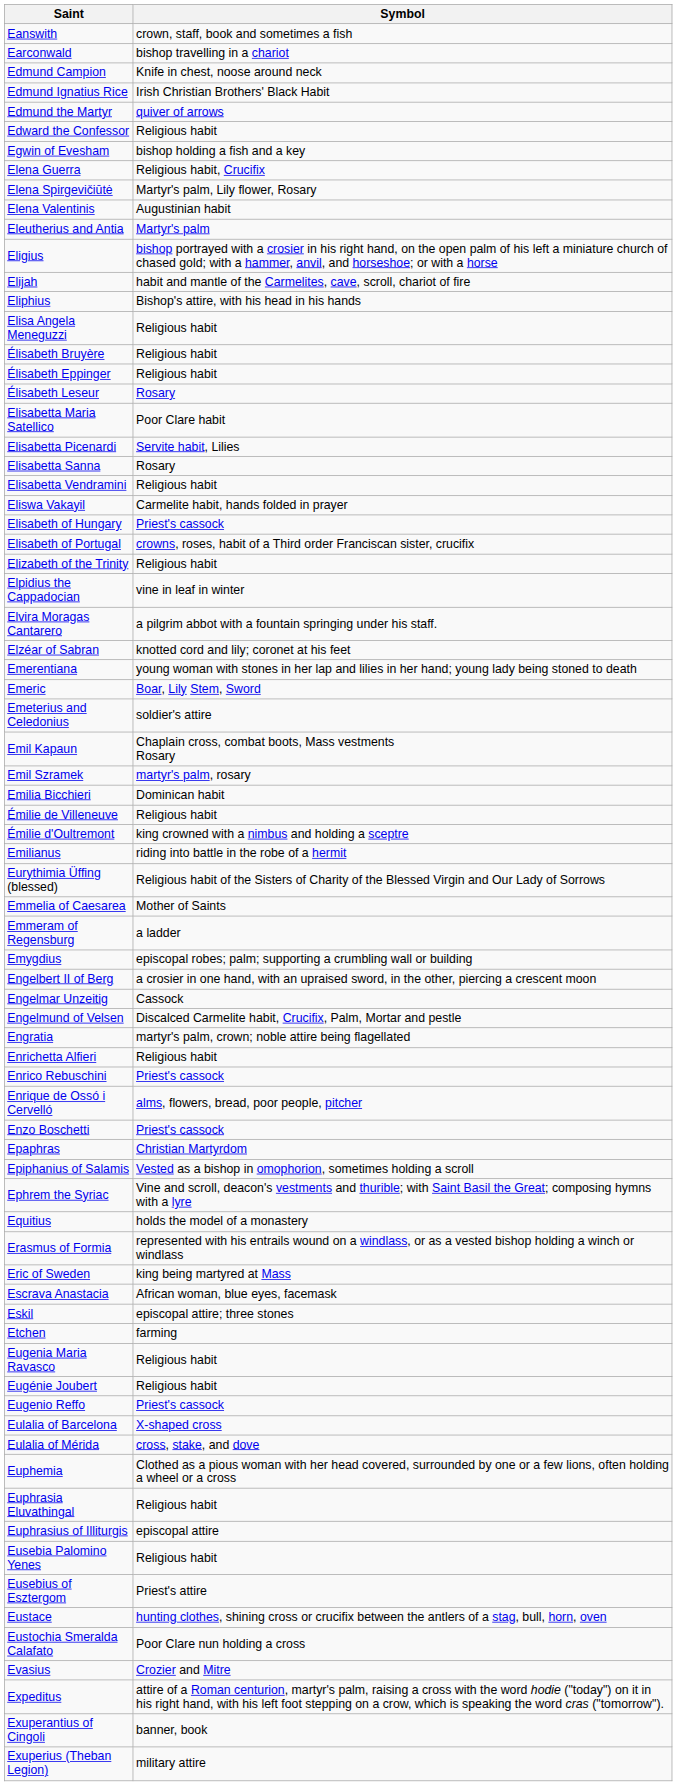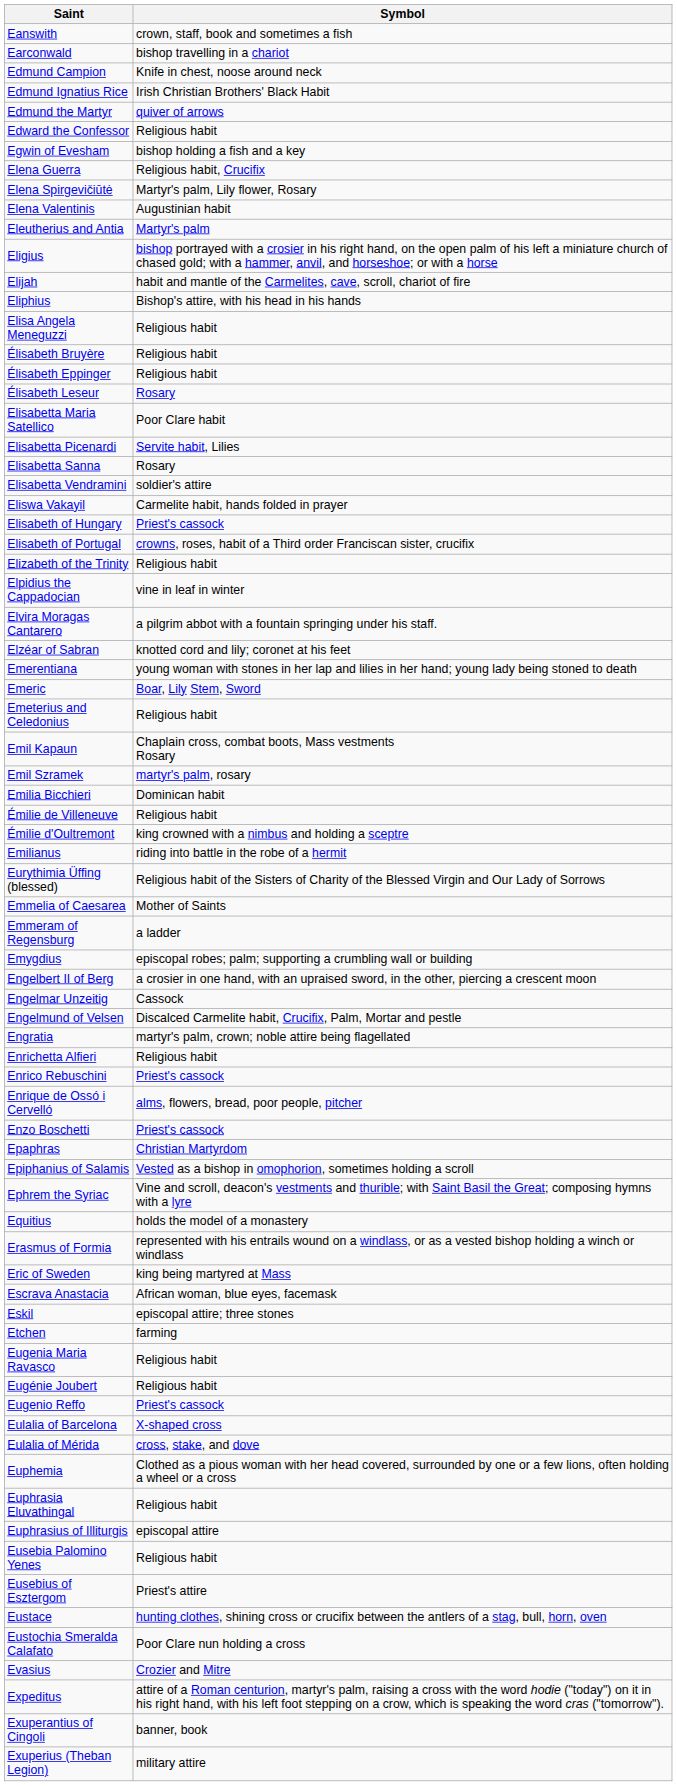Elisabetta Vendramini | Symbol: Religious habit -> soldier's attire
Emeterius and Celedonius | Symbol: soldier's attire -> Religious habit
